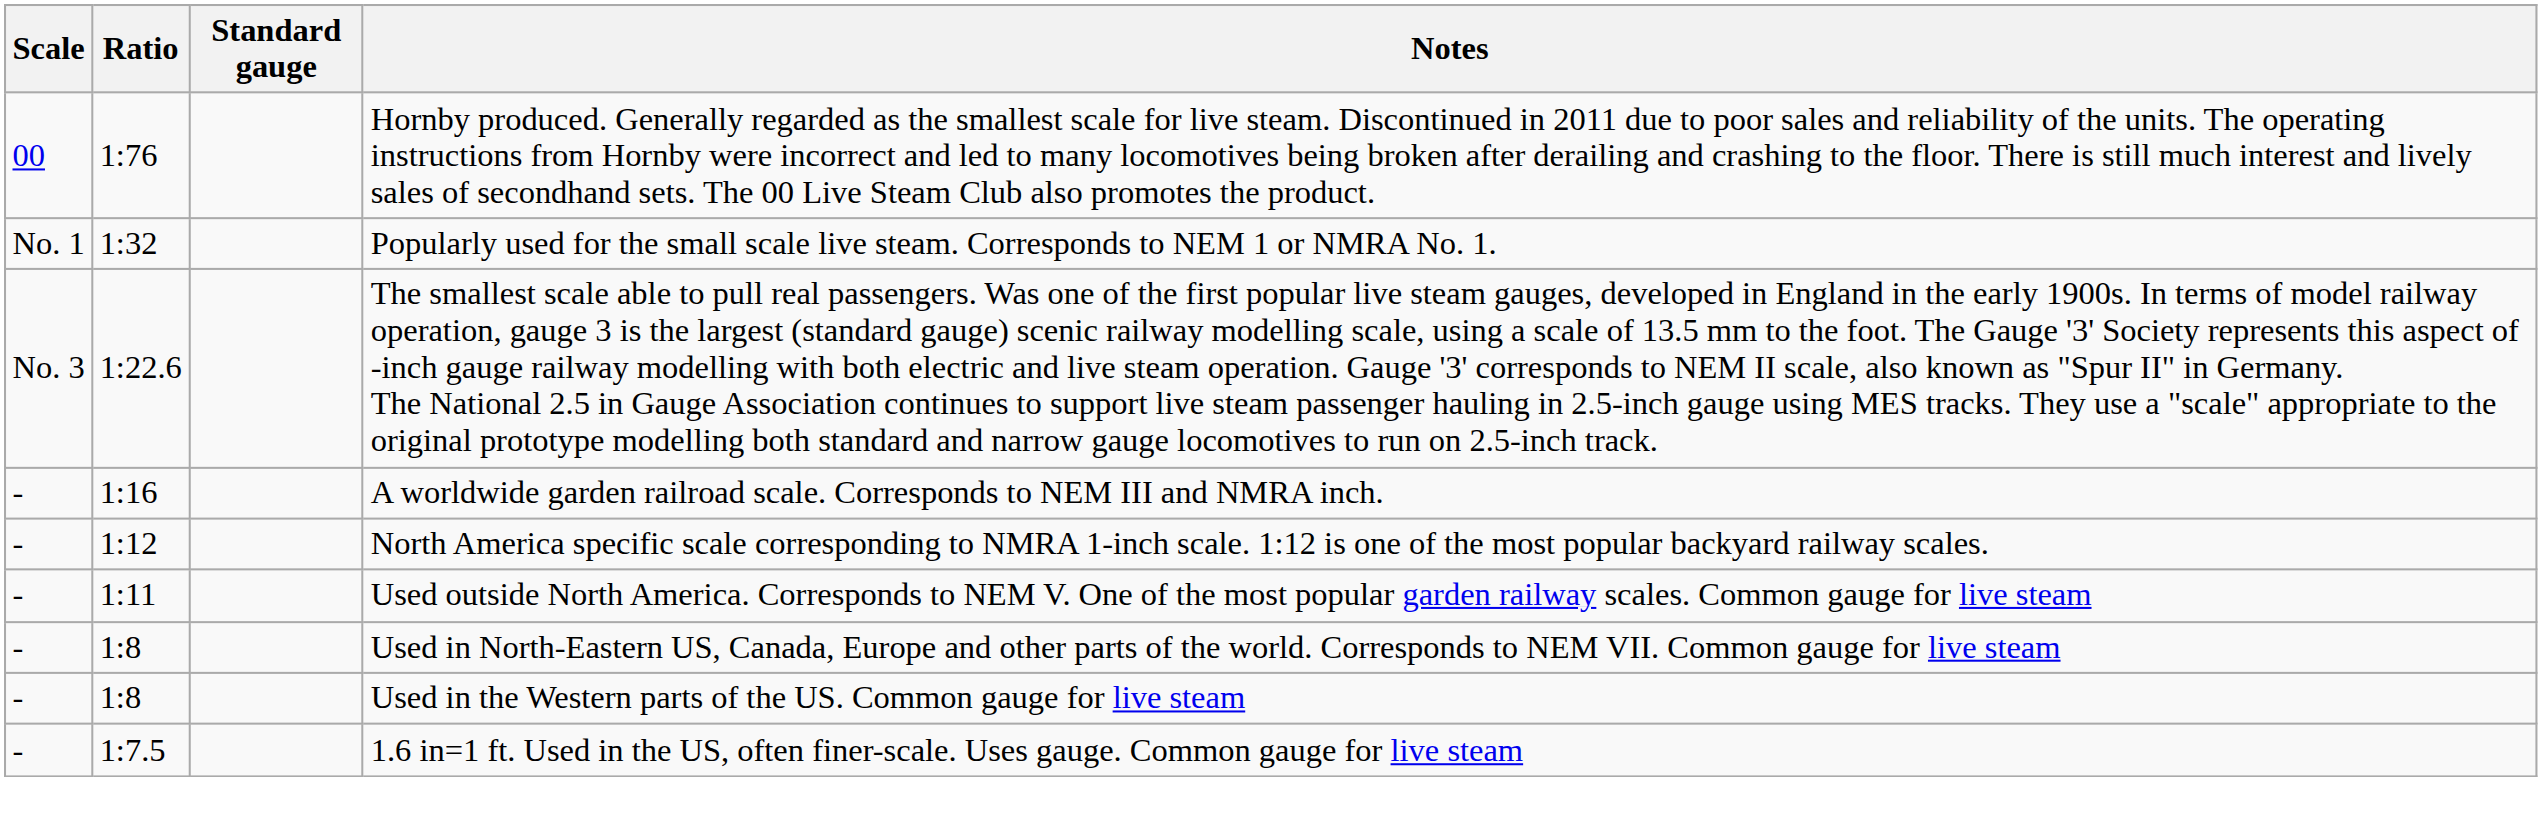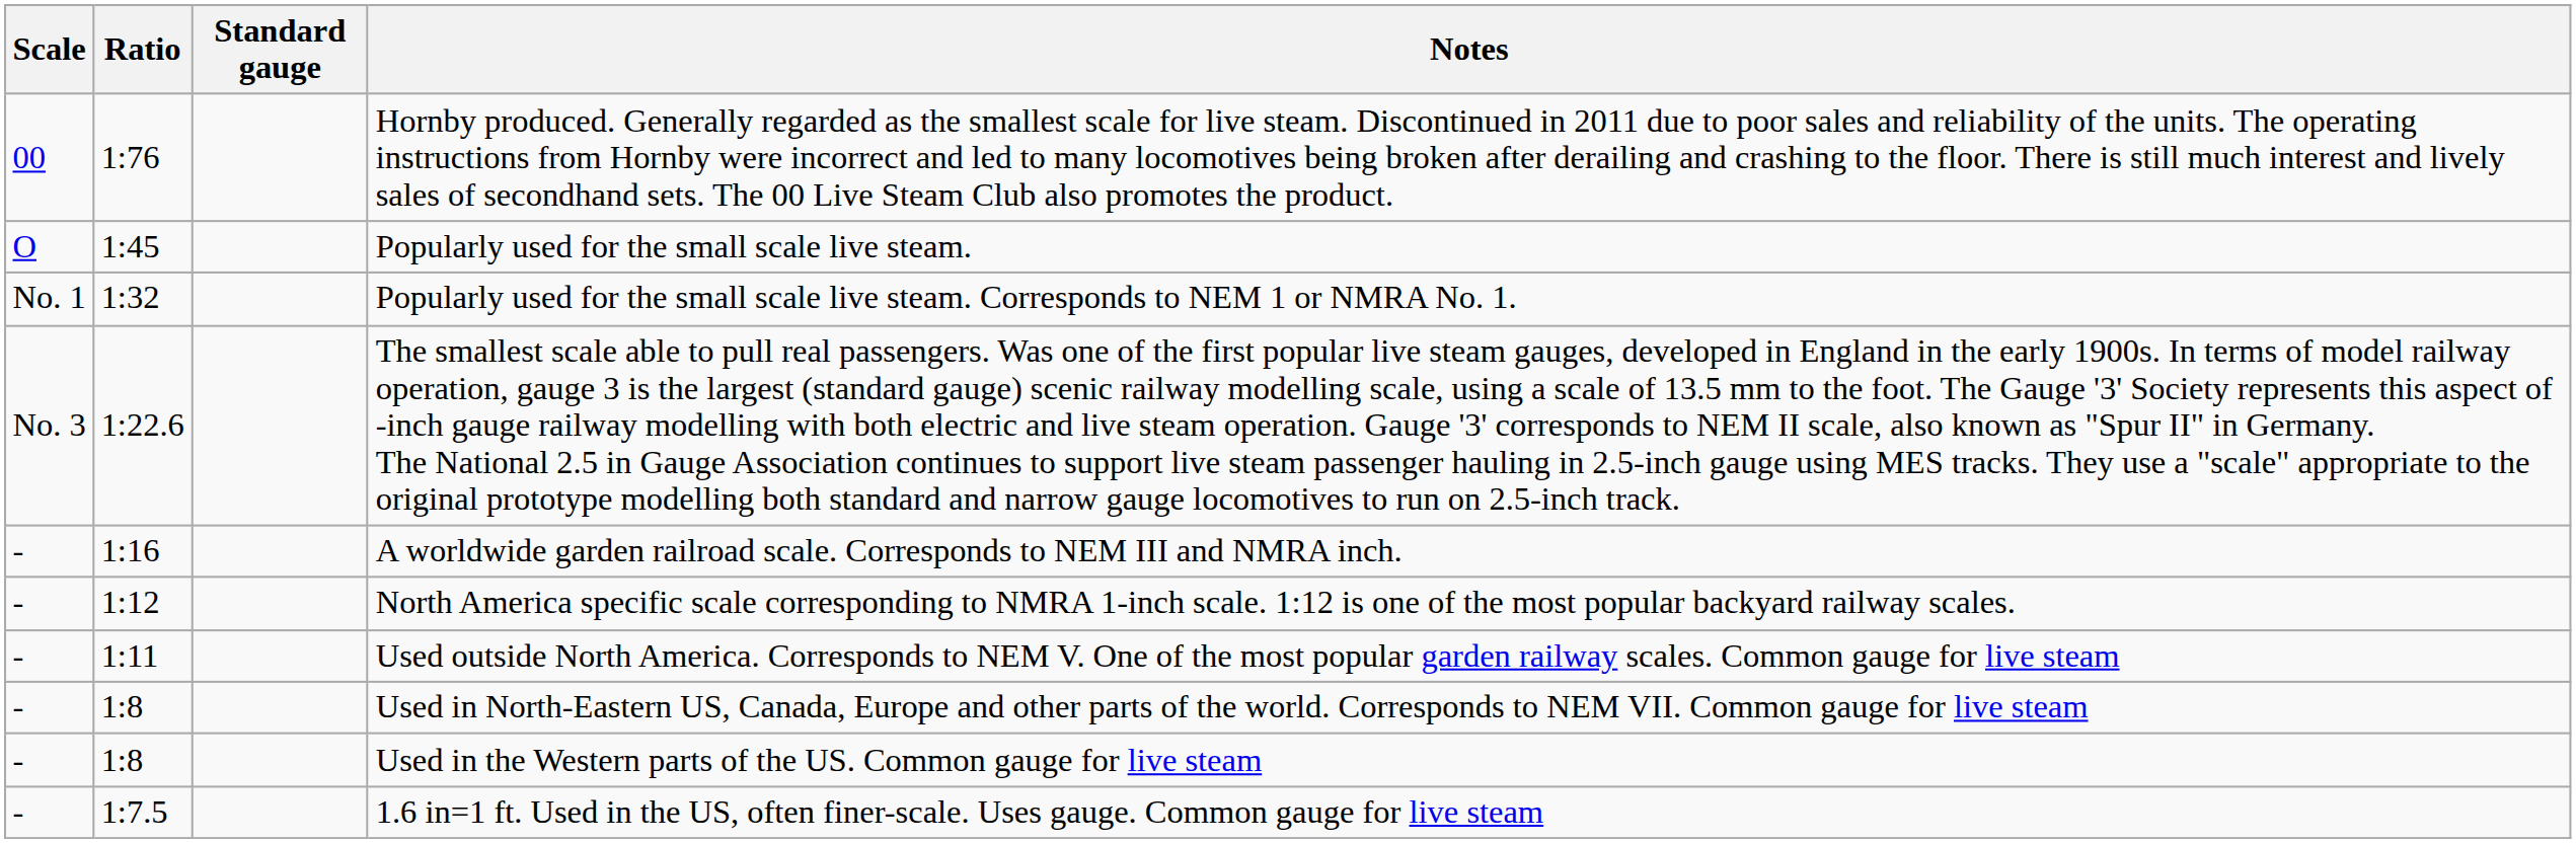+ row: O | 1:45 | Popularly used for the small scale live steam.
